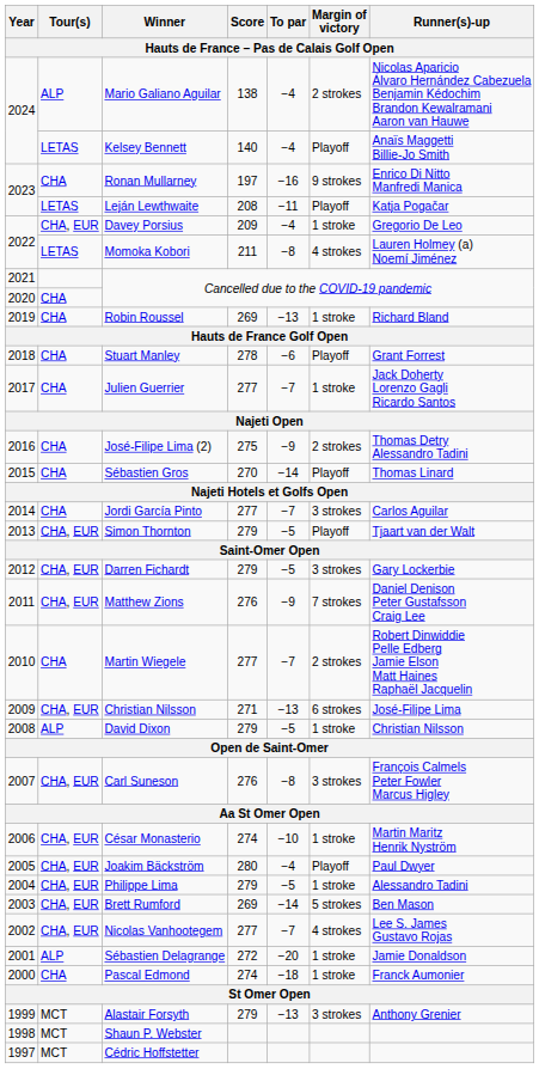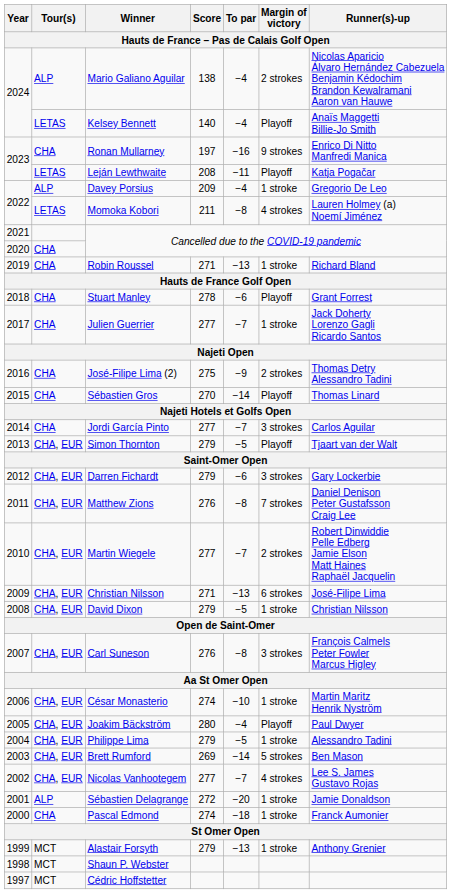Davey Porsius | Tour(s) / Hauts de France – Pas de Calais Golf Open: CHA, EUR -> ALP
Robin Roussel | Score / Hauts de France – Pas de Calais Golf Open: 269 -> 271
Darren Fichardt | To par / Hauts de France – Pas de Calais Golf Open: −5 -> −6
Matthew Zions | To par / Hauts de France – Pas de Calais Golf Open: −9 -> −8
Martin Wiegele | Tour(s) / Hauts de France – Pas de Calais Golf Open: CHA -> CHA, EUR
David Dixon | Tour(s) / Hauts de France – Pas de Calais Golf Open: ALP -> CHA, EUR
Alastair Forsyth | column 6: 3 strokes -> 1 stroke
